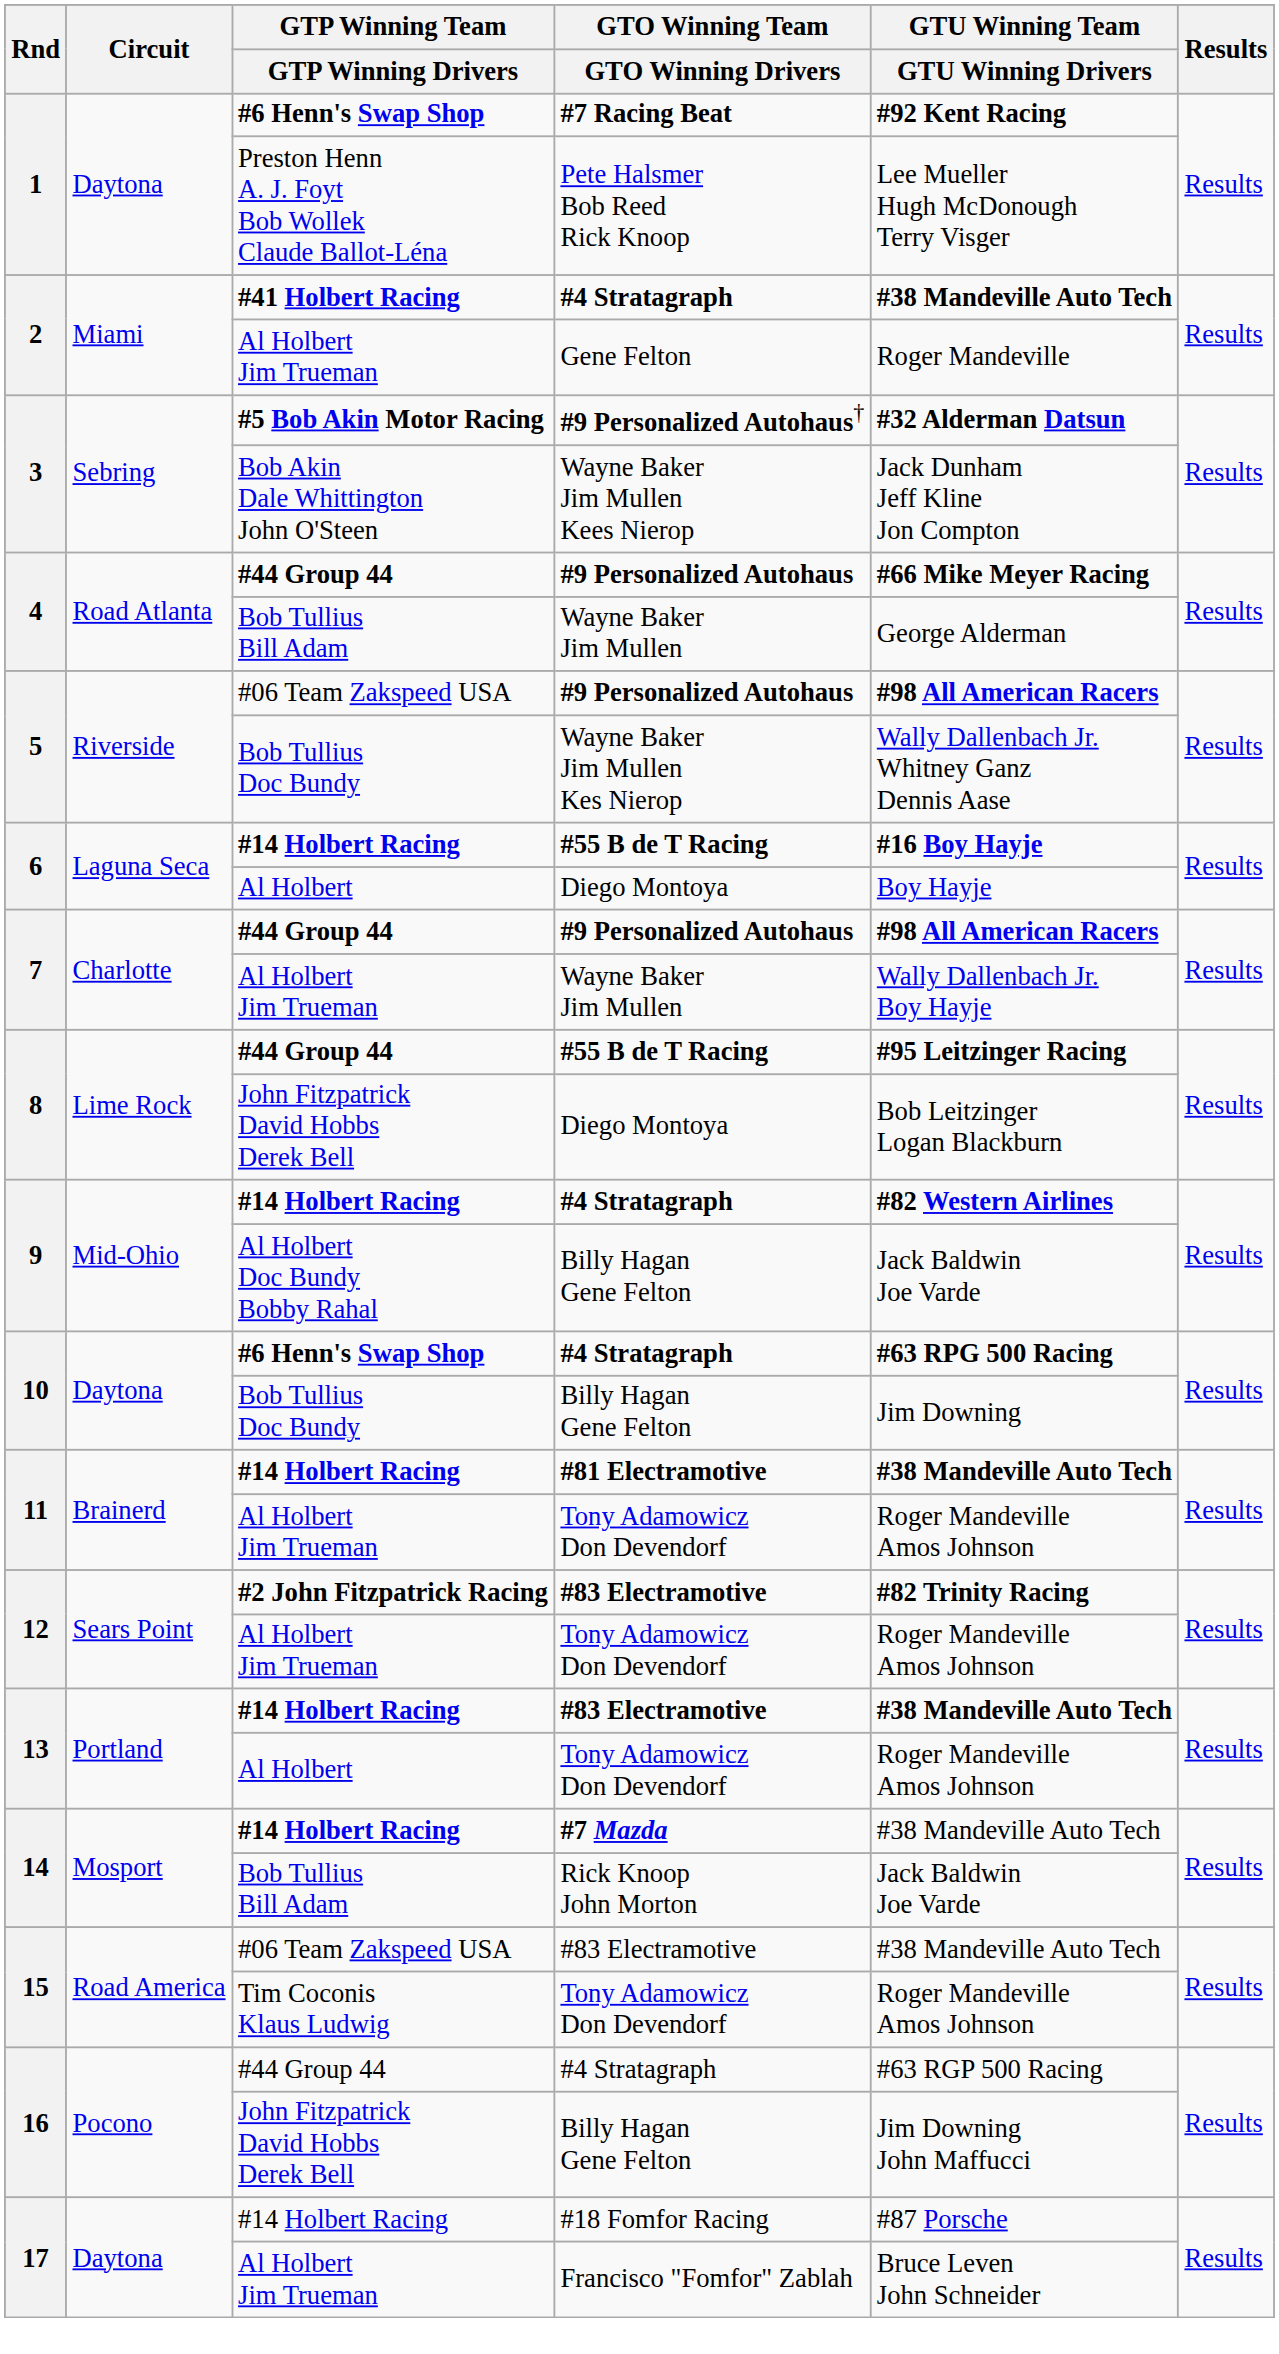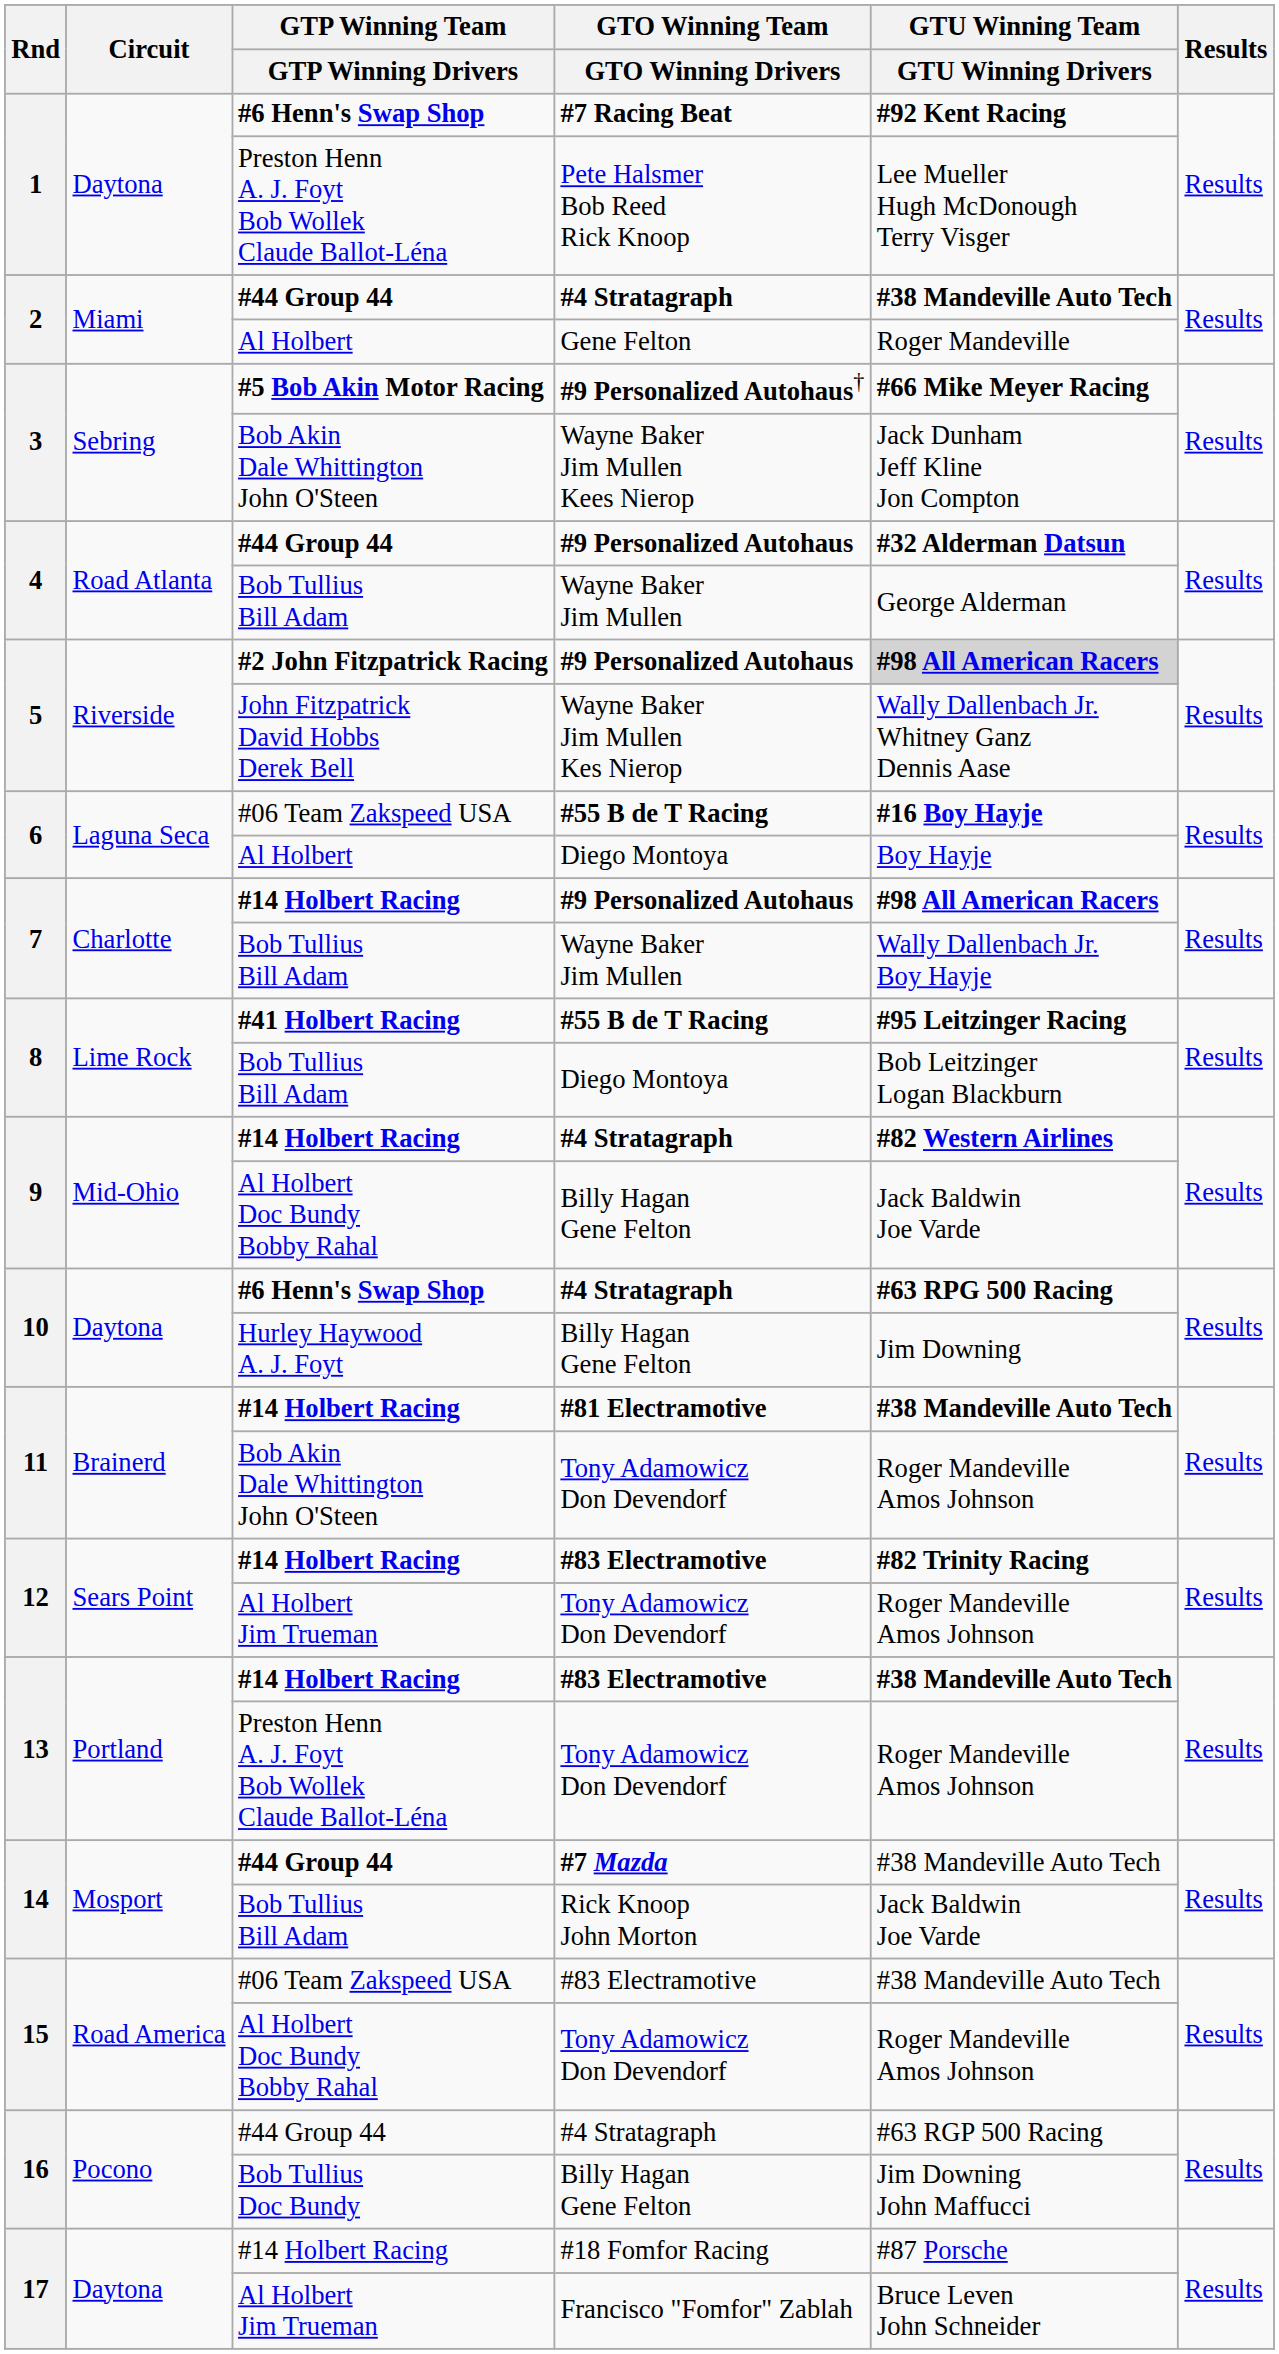2 / #4 Stratagraph | GTP Winning Team / GTP Winning Drivers: #41 Holbert Racing -> #44 Group 44
Gene Felton | GTP Winning Team / GTP Winning Drivers: Al Holbert Jim Trueman -> Al Holbert
#9 Personalized Autohaus† | GTU Winning Team / GTU Winning Drivers: #32 Alderman Datsun -> #66 Mike Meyer Racing
4 / #9 Personalized Autohaus | GTU Winning Team / GTU Winning Drivers: #66 Mike Meyer Racing -> #32 Alderman Datsun
5 / #9 Personalized Autohaus | GTP Winning Team / GTP Winning Drivers: #06 Team Zakspeed USA -> #2 John Fitzpatrick Racing
5 / #9 Personalized Autohaus | GTU Winning Team / GTU Winning Drivers: no background -> lightgrey background
Wayne Baker Jim Mullen Kes Nierop | GTP Winning Team / GTP Winning Drivers: Bob Tullius Doc Bundy -> John Fitzpatrick David Hobbs Derek Bell
6 / #55 B de T Racing | GTP Winning Team / GTP Winning Drivers: #14 Holbert Racing -> #06 Team Zakspeed USA
7 / #9 Personalized Autohaus | GTP Winning Team / GTP Winning Drivers: #44 Group 44 -> #14 Holbert Racing
7 / Wayne Baker Jim Mullen | GTP Winning Team / GTP Winning Drivers: Al Holbert Jim Trueman -> Bob Tullius Bill Adam
8 / #55 B de T Racing | GTP Winning Team / GTP Winning Drivers: #44 Group 44 -> #41 Holbert Racing
8 / Diego Montoya | GTP Winning Team / GTP Winning Drivers: John Fitzpatrick David Hobbs Derek Bell -> Bob Tullius Bill Adam
10 / Billy Hagan Gene Felton | GTP Winning Team / GTP Winning Drivers: Bob Tullius Doc Bundy -> Hurley Haywood A. J. Foyt
11 / Tony Adamowicz Don Devendorf | GTP Winning Team / GTP Winning Drivers: Al Holbert Jim Trueman -> Bob Akin Dale Whittington John O'Steen
12 / #83 Electramotive | GTP Winning Team / GTP Winning Drivers: #2 John Fitzpatrick Racing -> #14 Holbert Racing
13 / Tony Adamowicz Don Devendorf | GTP Winning Team / GTP Winning Drivers: Al Holbert -> Preston Henn A. J. Foyt Bob Wollek Claude Ballot-Léna
#7 Mazda | GTP Winning Team / GTP Winning Drivers: #14 Holbert Racing -> #44 Group 44
15 / Tony Adamowicz Don Devendorf | GTP Winning Team / GTP Winning Drivers: Tim Coconis Klaus Ludwig -> Al Holbert Doc Bundy Bobby Rahal
16 / Billy Hagan Gene Felton | GTP Winning Team / GTP Winning Drivers: John Fitzpatrick David Hobbs Derek Bell -> Bob Tullius Doc Bundy
